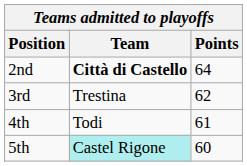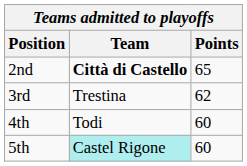2nd | Points: 64 -> 65
4th | Points: 61 -> 60
